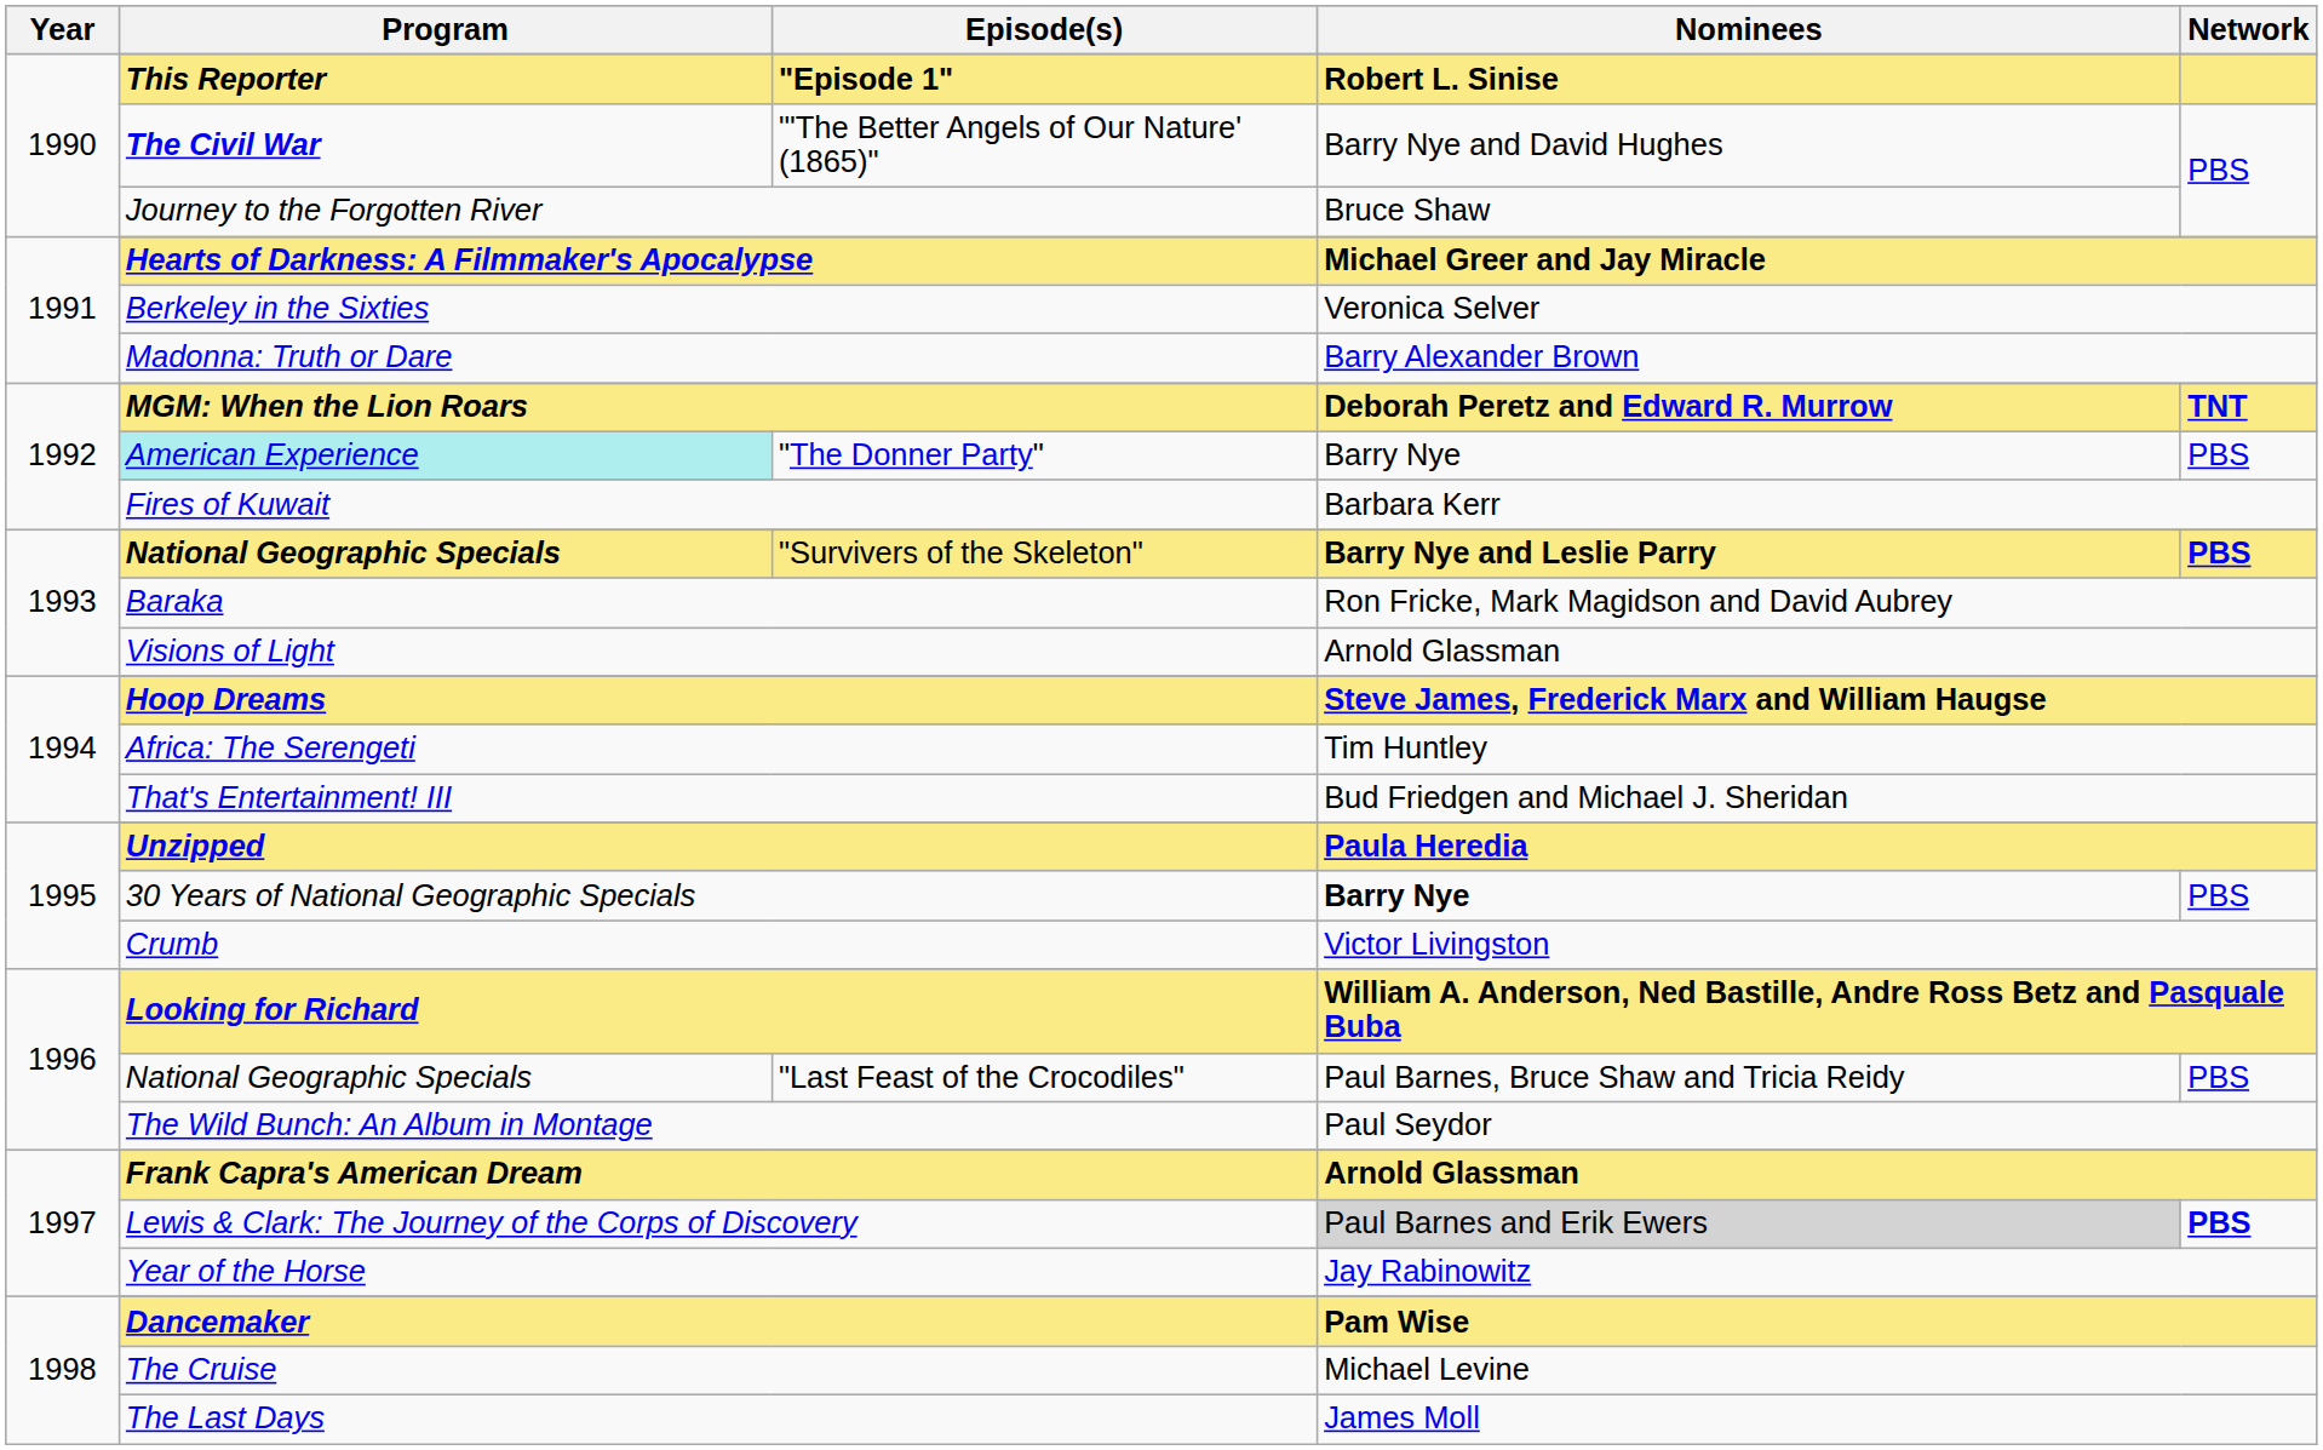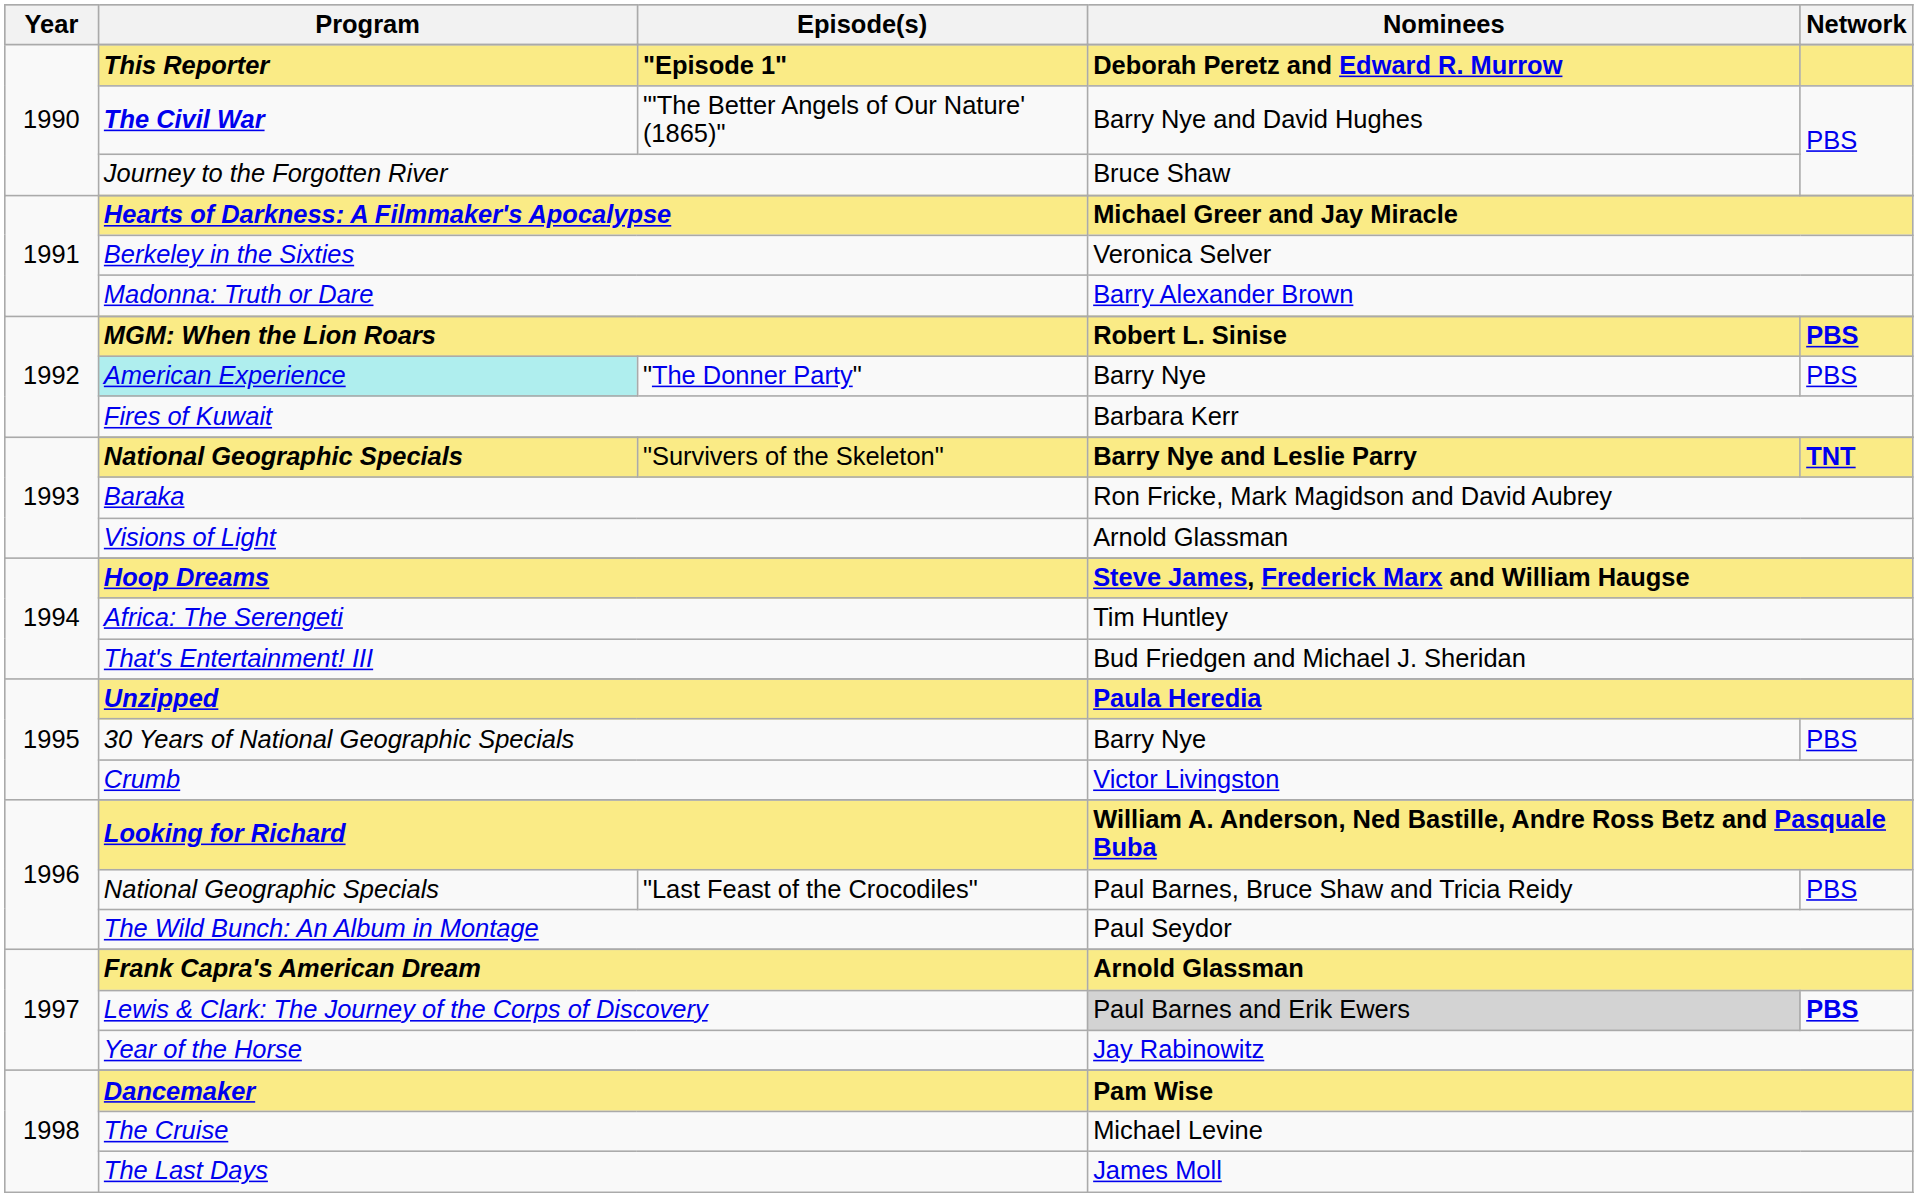"Episode 1" | Nominees: Robert L. Sinise -> Deborah Peretz and Edward R. Murrow
MGM: When the Lion Roars | Nominees: Deborah Peretz and Edward R. Murrow -> Robert L. Sinise
MGM: When the Lion Roars | Network: TNT -> PBS
"Survivers of the Skeleton" | Network: PBS -> TNT
30 Years of National Geographic Specials | Nominees: bold -> normal
